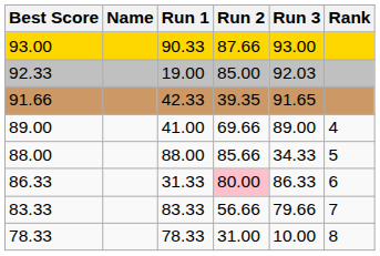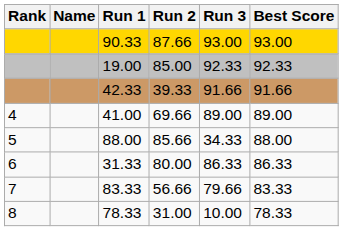columns swapped: Rank <-> Best Score
19.00 | Run 3: 92.03 -> 92.33
42.33 | Run 2: 39.35 -> 39.33
42.33 | Run 3: 91.65 -> 91.66
31.33 | Run 2: pink background -> no background
